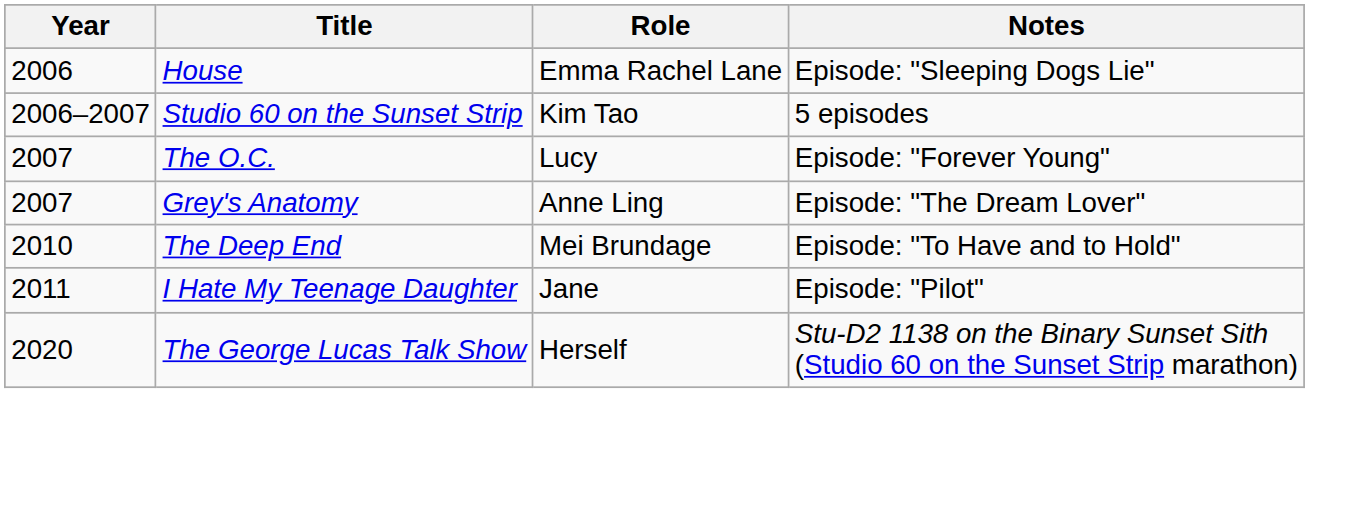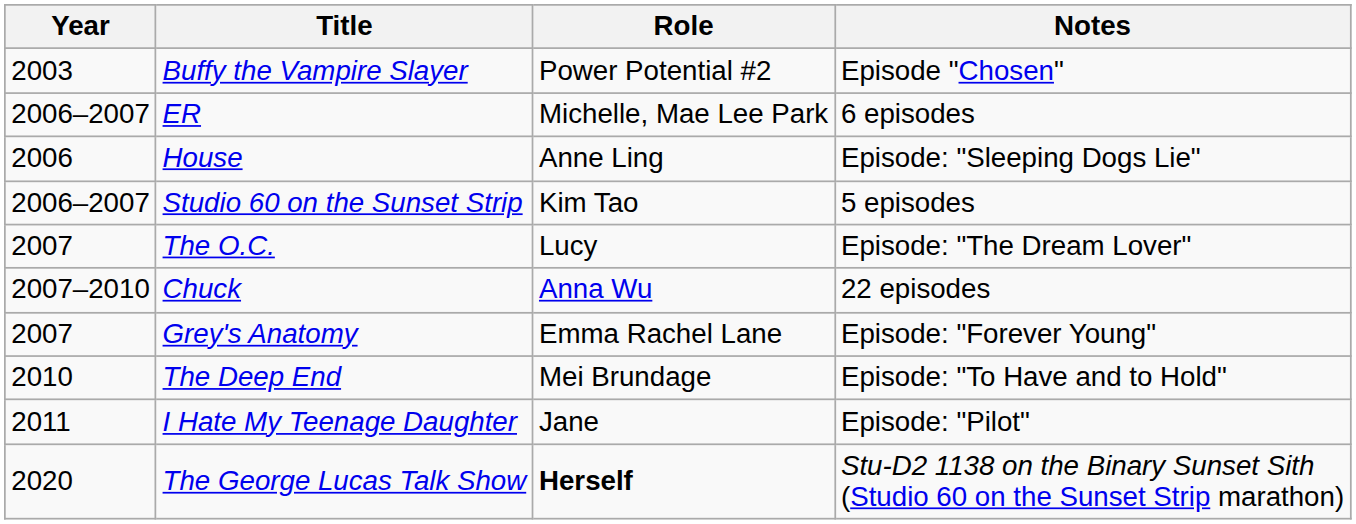+ row: 2003 | Buffy the Vampire Slayer | Power Potential #2 | Episode "Chosen"
+ row: 2006–2007 | ER | Michelle, Mae Lee Park | 6 episodes
House | Role: Emma Rachel Lane -> Anne Ling
The O.C. | Notes: Episode: "Forever Young" -> Episode: "The Dream Lover"
+ row: 2007–2010 | Chuck | Anna Wu | 22 episodes
Grey's Anatomy | Role: Anne Ling -> Emma Rachel Lane
Grey's Anatomy | Notes: Episode: "The Dream Lover" -> Episode: "Forever Young"
The George Lucas Talk Show | Role: normal -> bold
